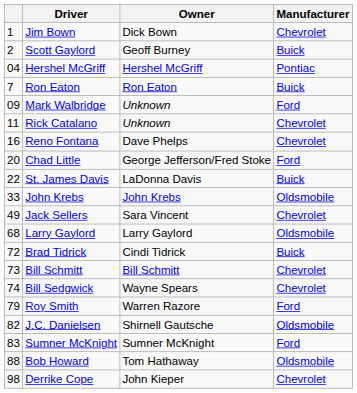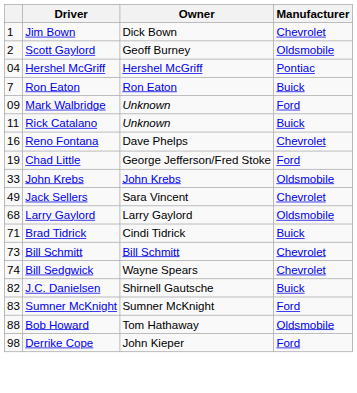Scott Gaylord | Manufacturer: Buick -> Oldsmobile
Rick Catalano | Manufacturer: Chevrolet -> Buick
Chad Little | column 1: 20 -> 19
- row: 22 | St. James Davis | LaDonna Davis | Buick
Brad Tidrick | column 1: 72 -> 71
- row: 79 | Roy Smith | Warren Razore | Ford
J.C. Danielsen | Manufacturer: Oldsmobile -> Buick
Derrike Cope | Manufacturer: Chevrolet -> Ford
